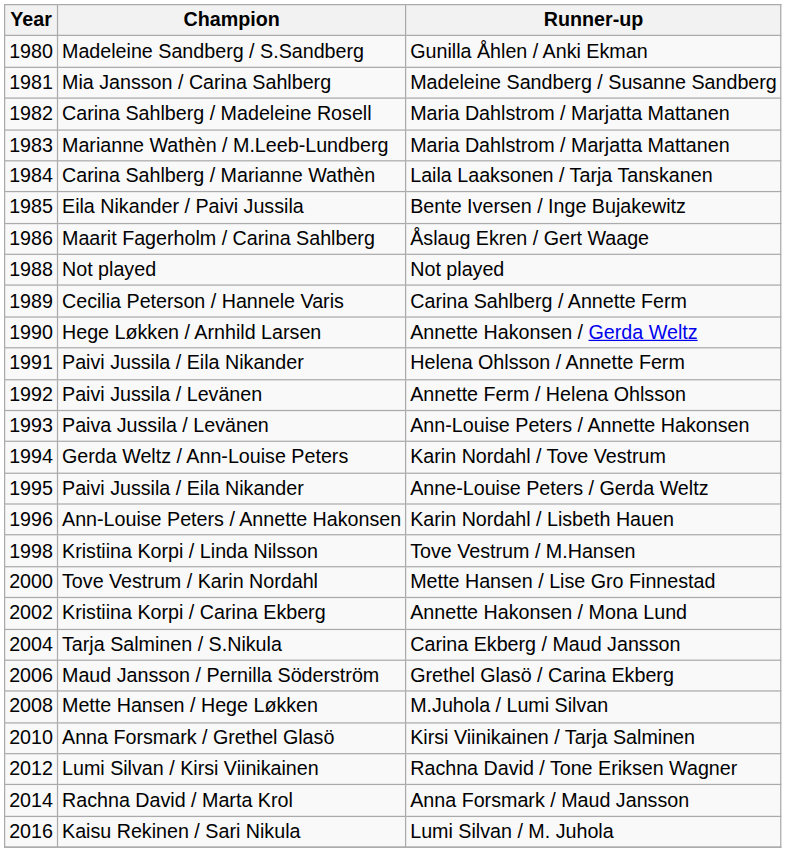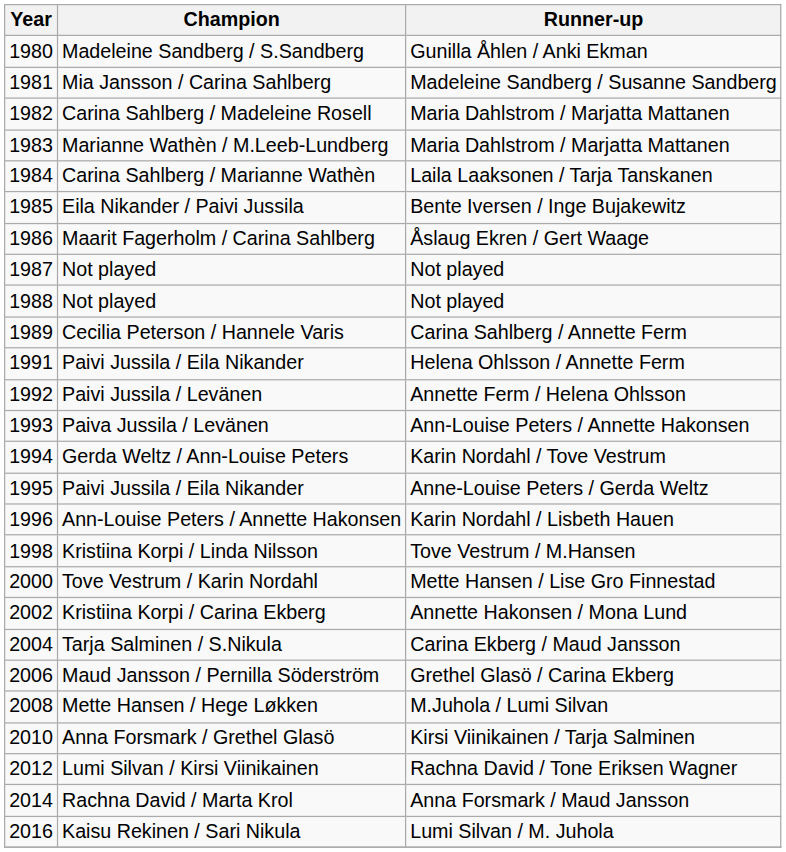+ row: 1987 | Not played | Not played
- row: 1990 | Hege Løkken / Arnhild Larsen | Annette Hakonsen / Gerda Weltz
